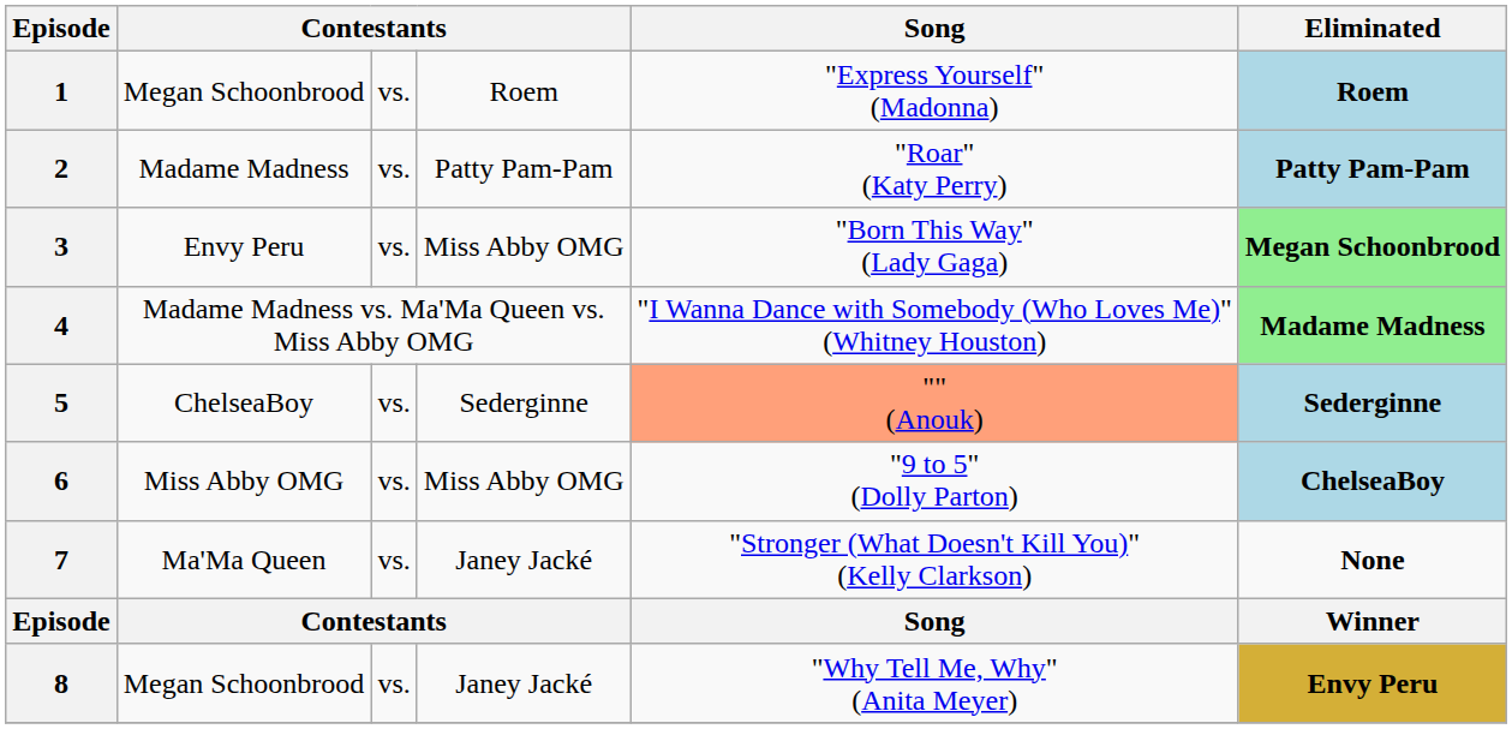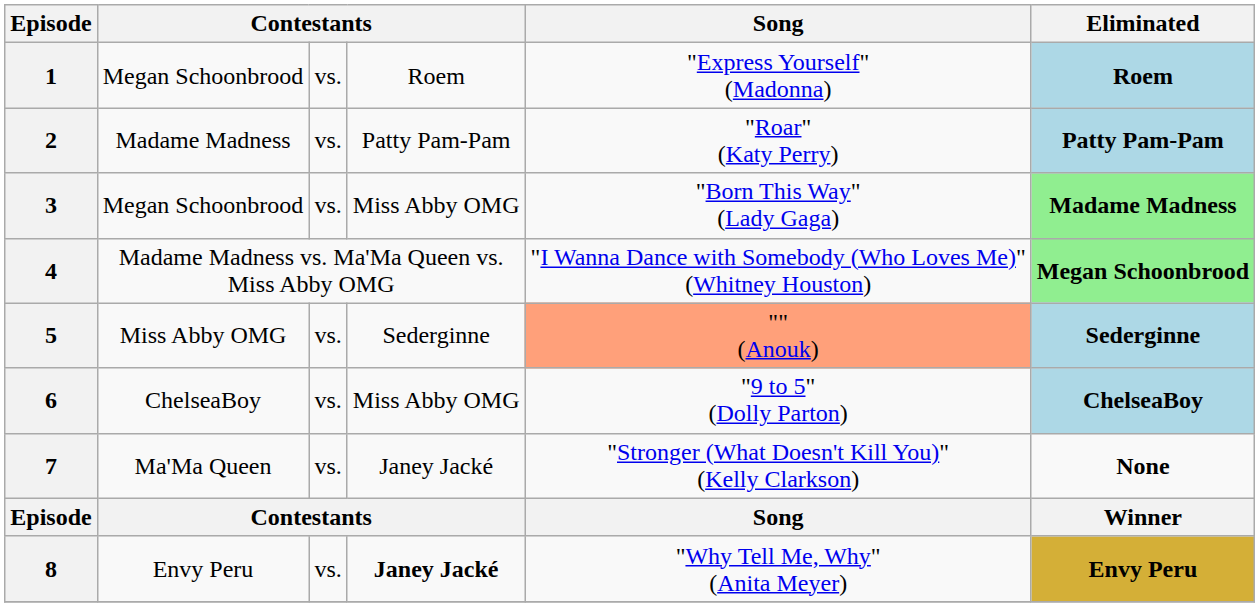3 | column 2: Envy Peru -> Megan Schoonbrood
3 | Eliminated: Megan Schoonbrood -> Madame Madness
4 | Eliminated: Madame Madness -> Megan Schoonbrood
5 | column 2: ChelseaBoy -> Miss Abby OMG
6 | column 2: Miss Abby OMG -> ChelseaBoy
8 | column 2: Megan Schoonbrood -> Envy Peru
8 | column 4: normal -> bold
